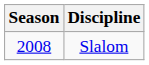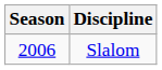Slalom | Season: 2008 -> 2006
